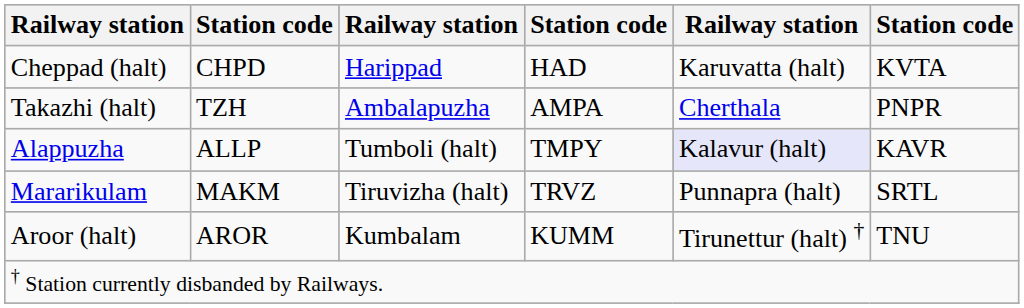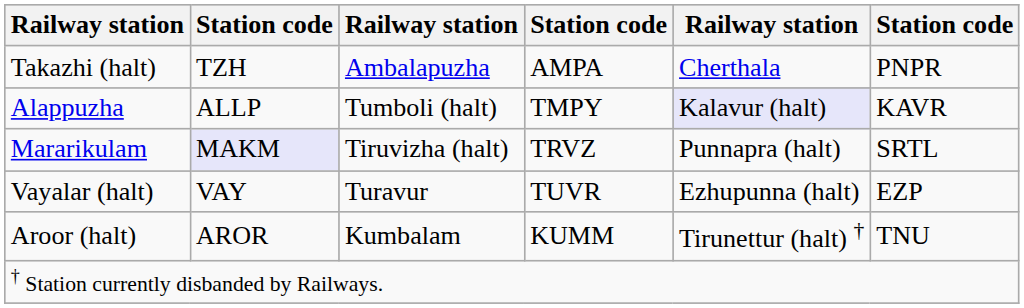- row: Cheppad (halt) | CHPD | Harippad | HAD | Karuvatta (halt) | KVTA
Mararikulam | column 2: no background -> lavender background
+ row: Vayalar (halt) | VAY | Turavur | TUVR | Ezhupunna (halt) | EZP
